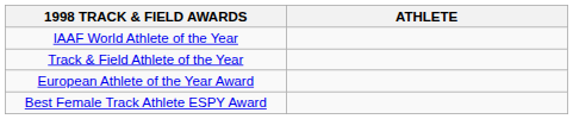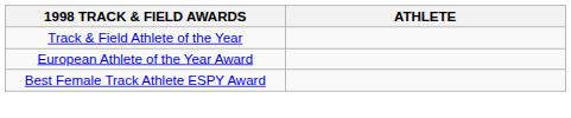- row: IAAF World Athlete of the Year
